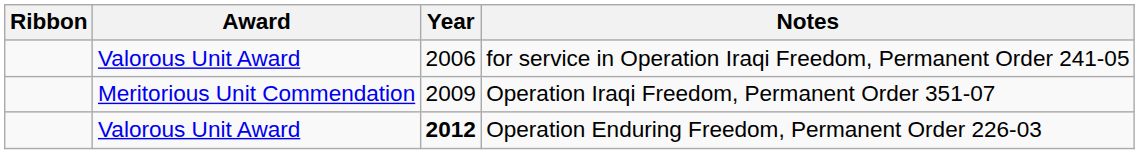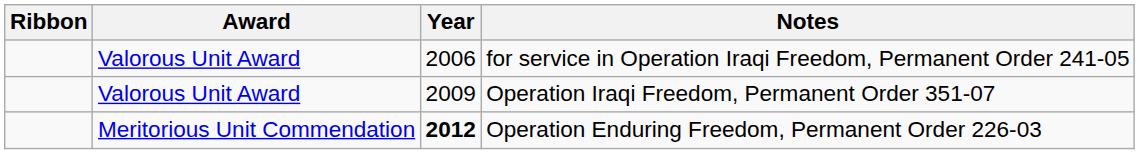Operation Iraqi Freedom, Permanent Order 351-07 | Award: Meritorious Unit Commendation -> Valorous Unit Award
Operation Enduring Freedom, Permanent Order 226-03 | Award: Valorous Unit Award -> Meritorious Unit Commendation
